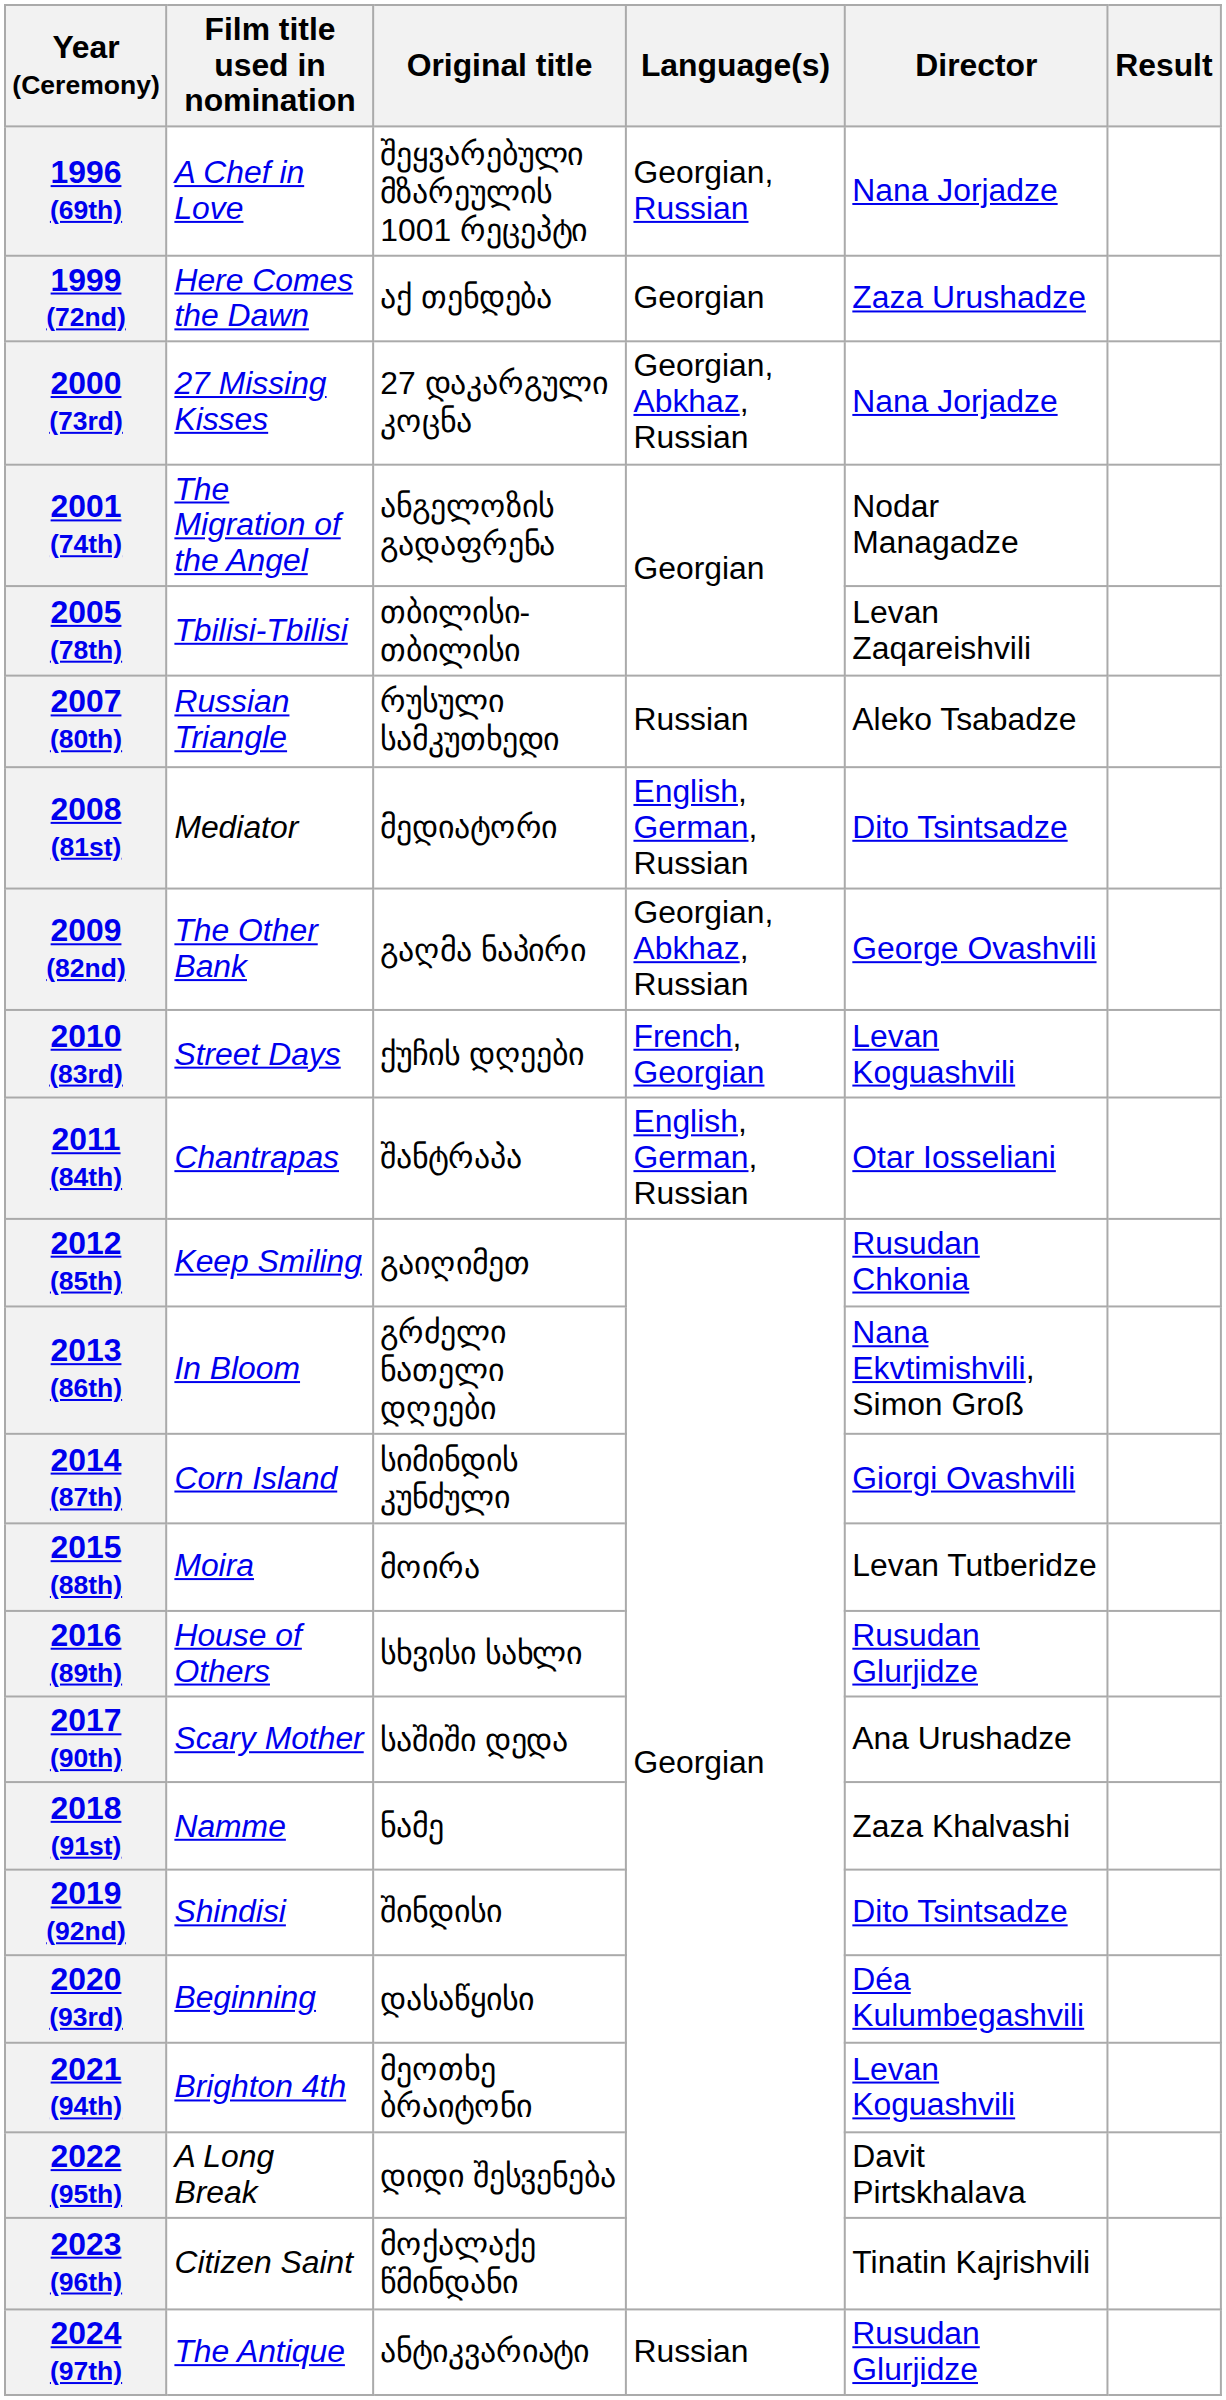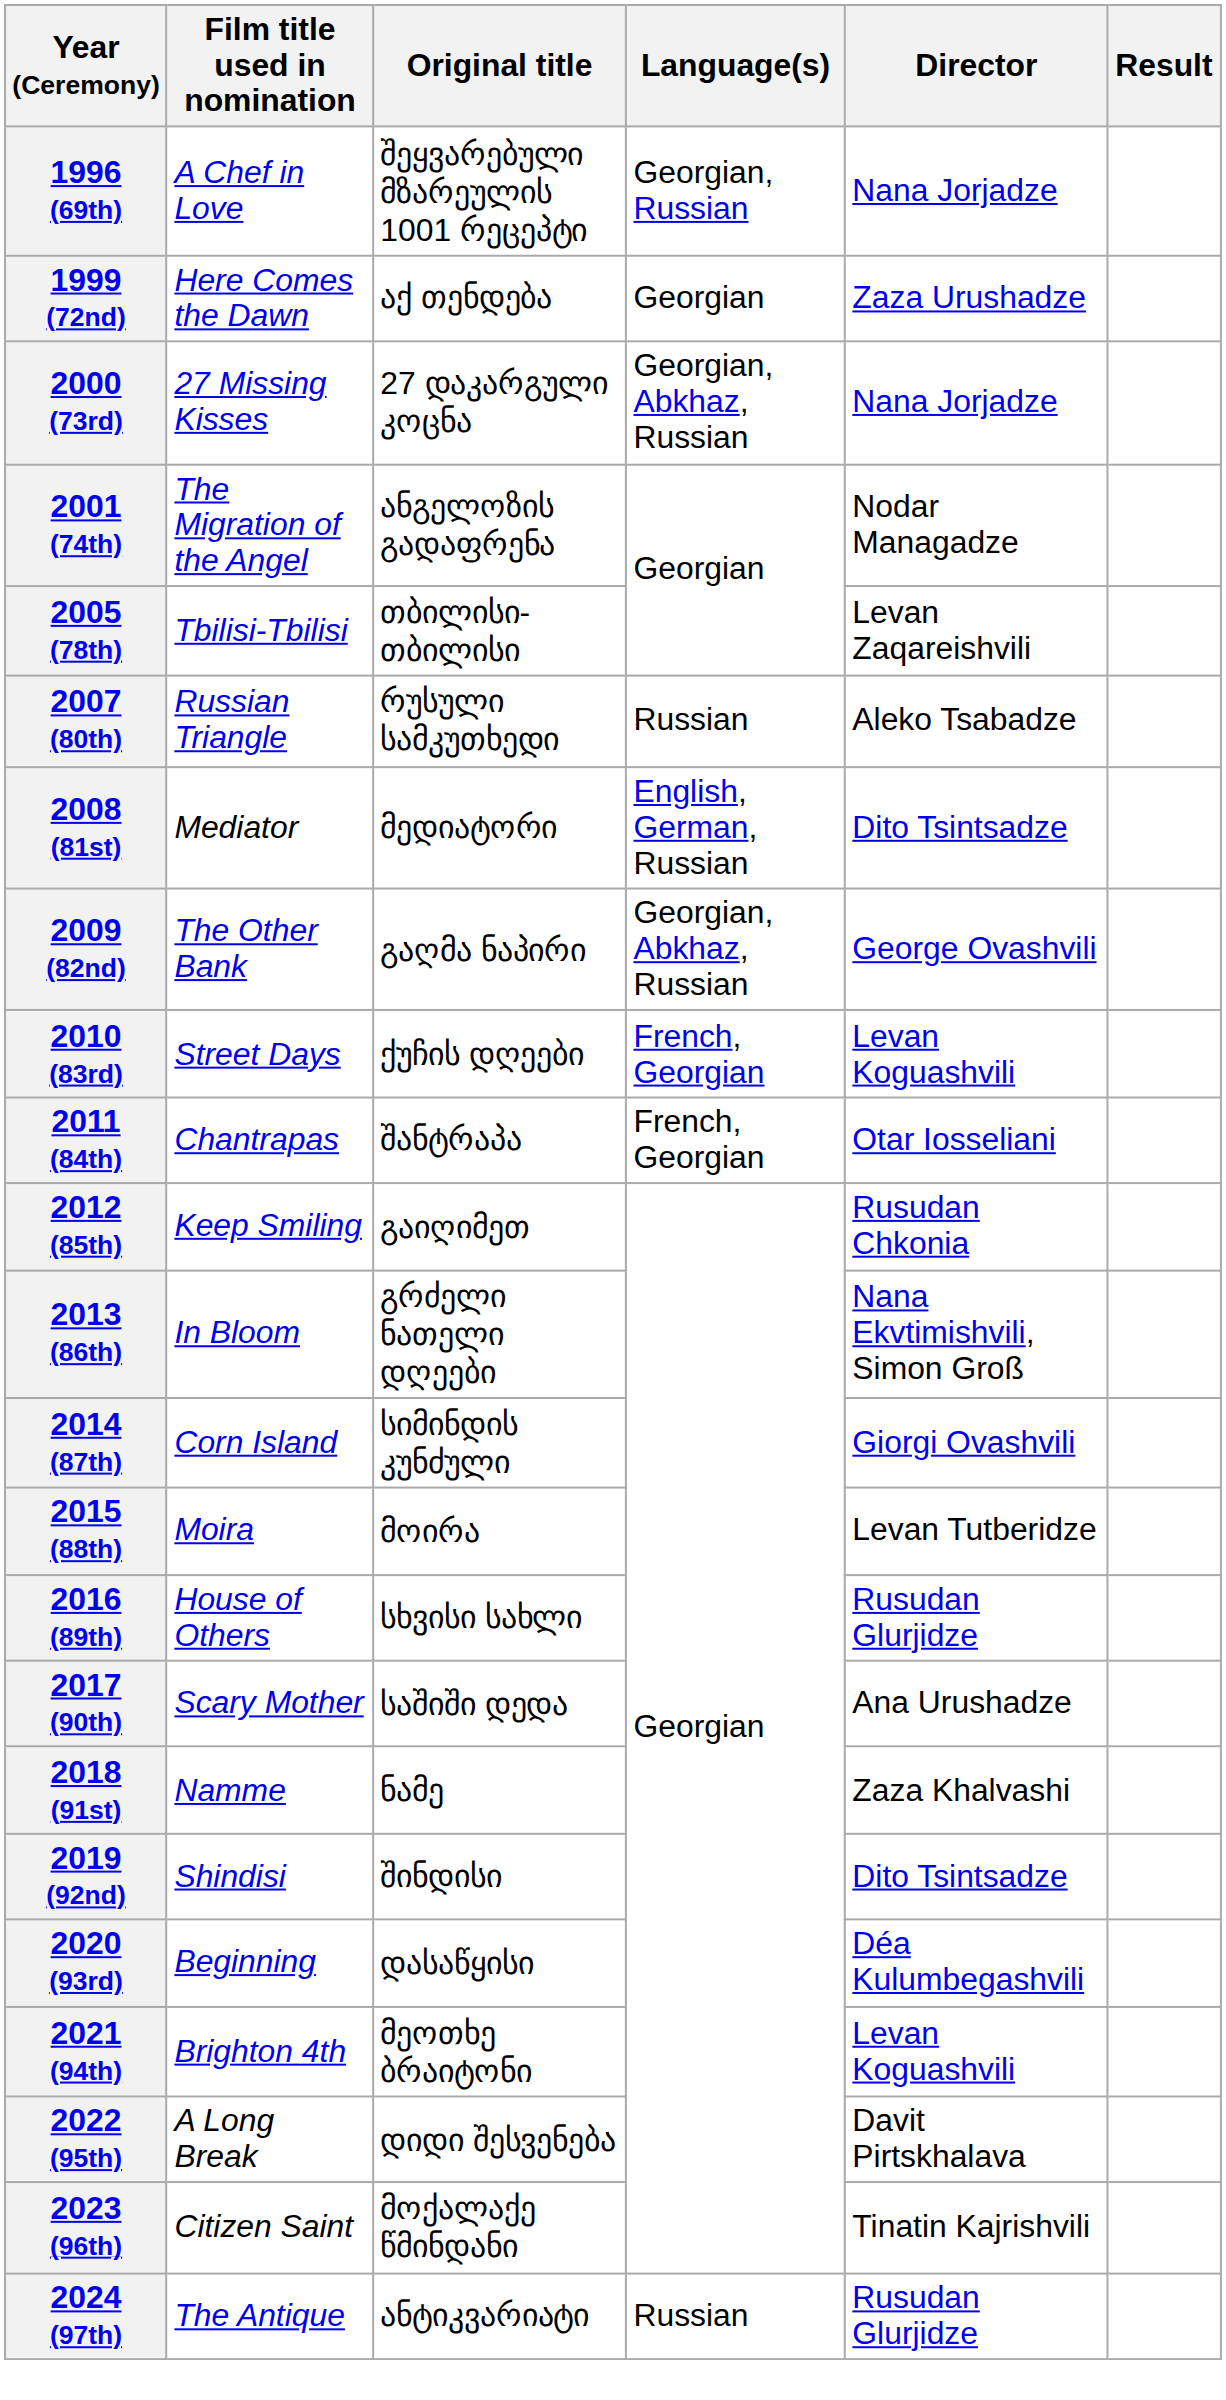2011 (84th) | Language(s): English, German, Russian -> French, Georgian
